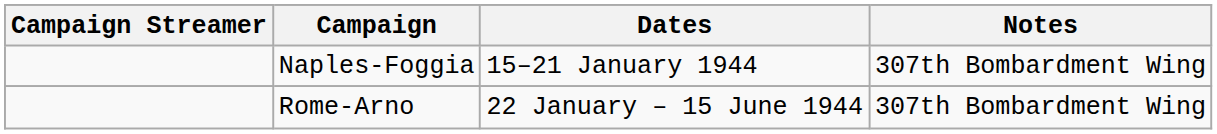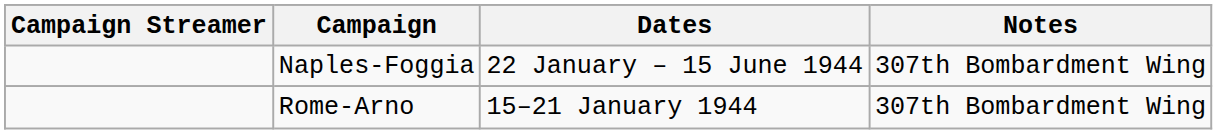Naples-Foggia | Dates: 15–21 January 1944 -> 22 January – 15 June 1944
Rome-Arno | Dates: 22 January – 15 June 1944 -> 15–21 January 1944
